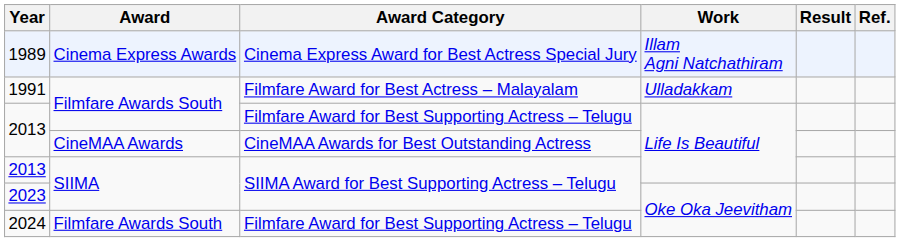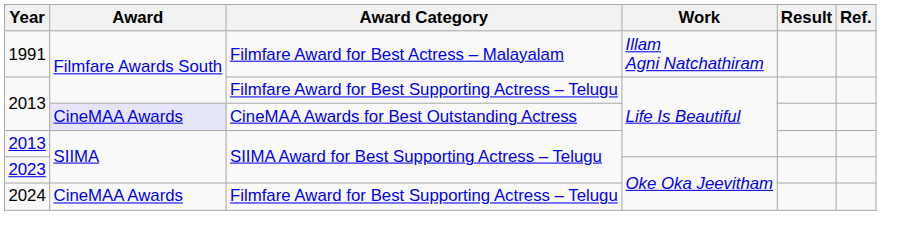- row: 1989 | Cinema Express Awards | Cinema Express Award for Best Actress Special Jury | Illam Agni Natchathiram
1991 | Work: Ulladakkam -> Illam Agni Natchathiram
2013 / CineMAA Awards for Best Outstanding Actress | Award: no background -> lavender background
2024 | Award: Filmfare Awards South -> CineMAA Awards
